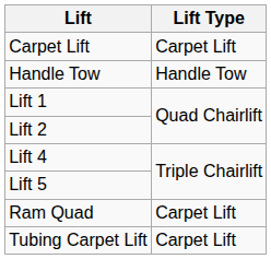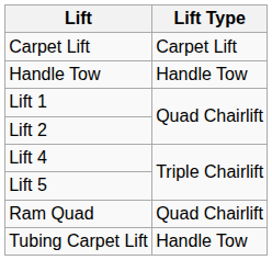Ram Quad | Lift Type: Carpet Lift -> Quad Chairlift
Tubing Carpet Lift | Lift Type: Carpet Lift -> Handle Tow
